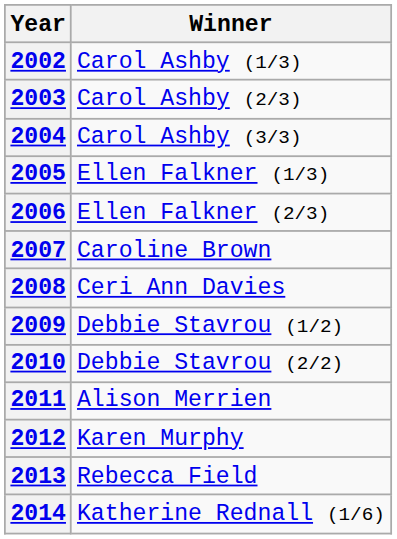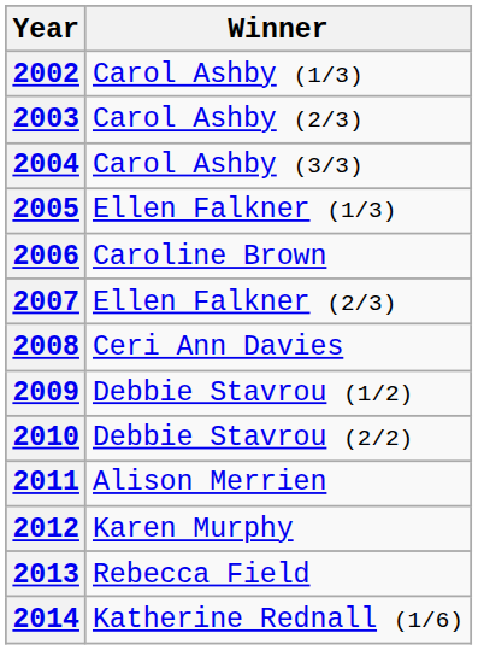2006 | Winner: Ellen Falkner (2/3) -> Caroline Brown
2007 | Winner: Caroline Brown -> Ellen Falkner (2/3)
